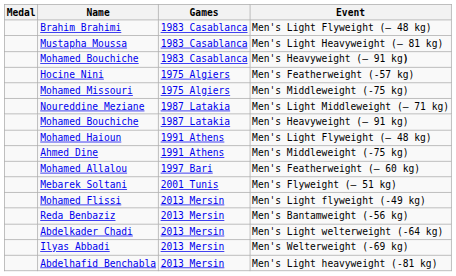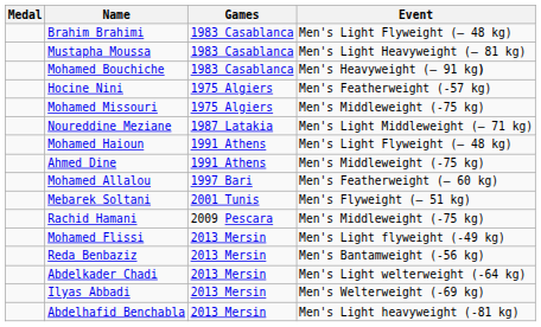- row: Mohamed Bouchiche | 1987 Latakia | Men's Heavyweight (– 91 kg)
+ row: Rachid Hamani | 2009 Pescara | Men's Middleweight (-75 kg)
